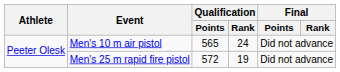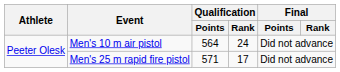Men's 10 m air pistol | Qualification / Points: 565 -> 564
Men's 25 m rapid fire pistol | Qualification / Points: 572 -> 571
Men's 25 m rapid fire pistol | Qualification / Rank: 19 -> 17
